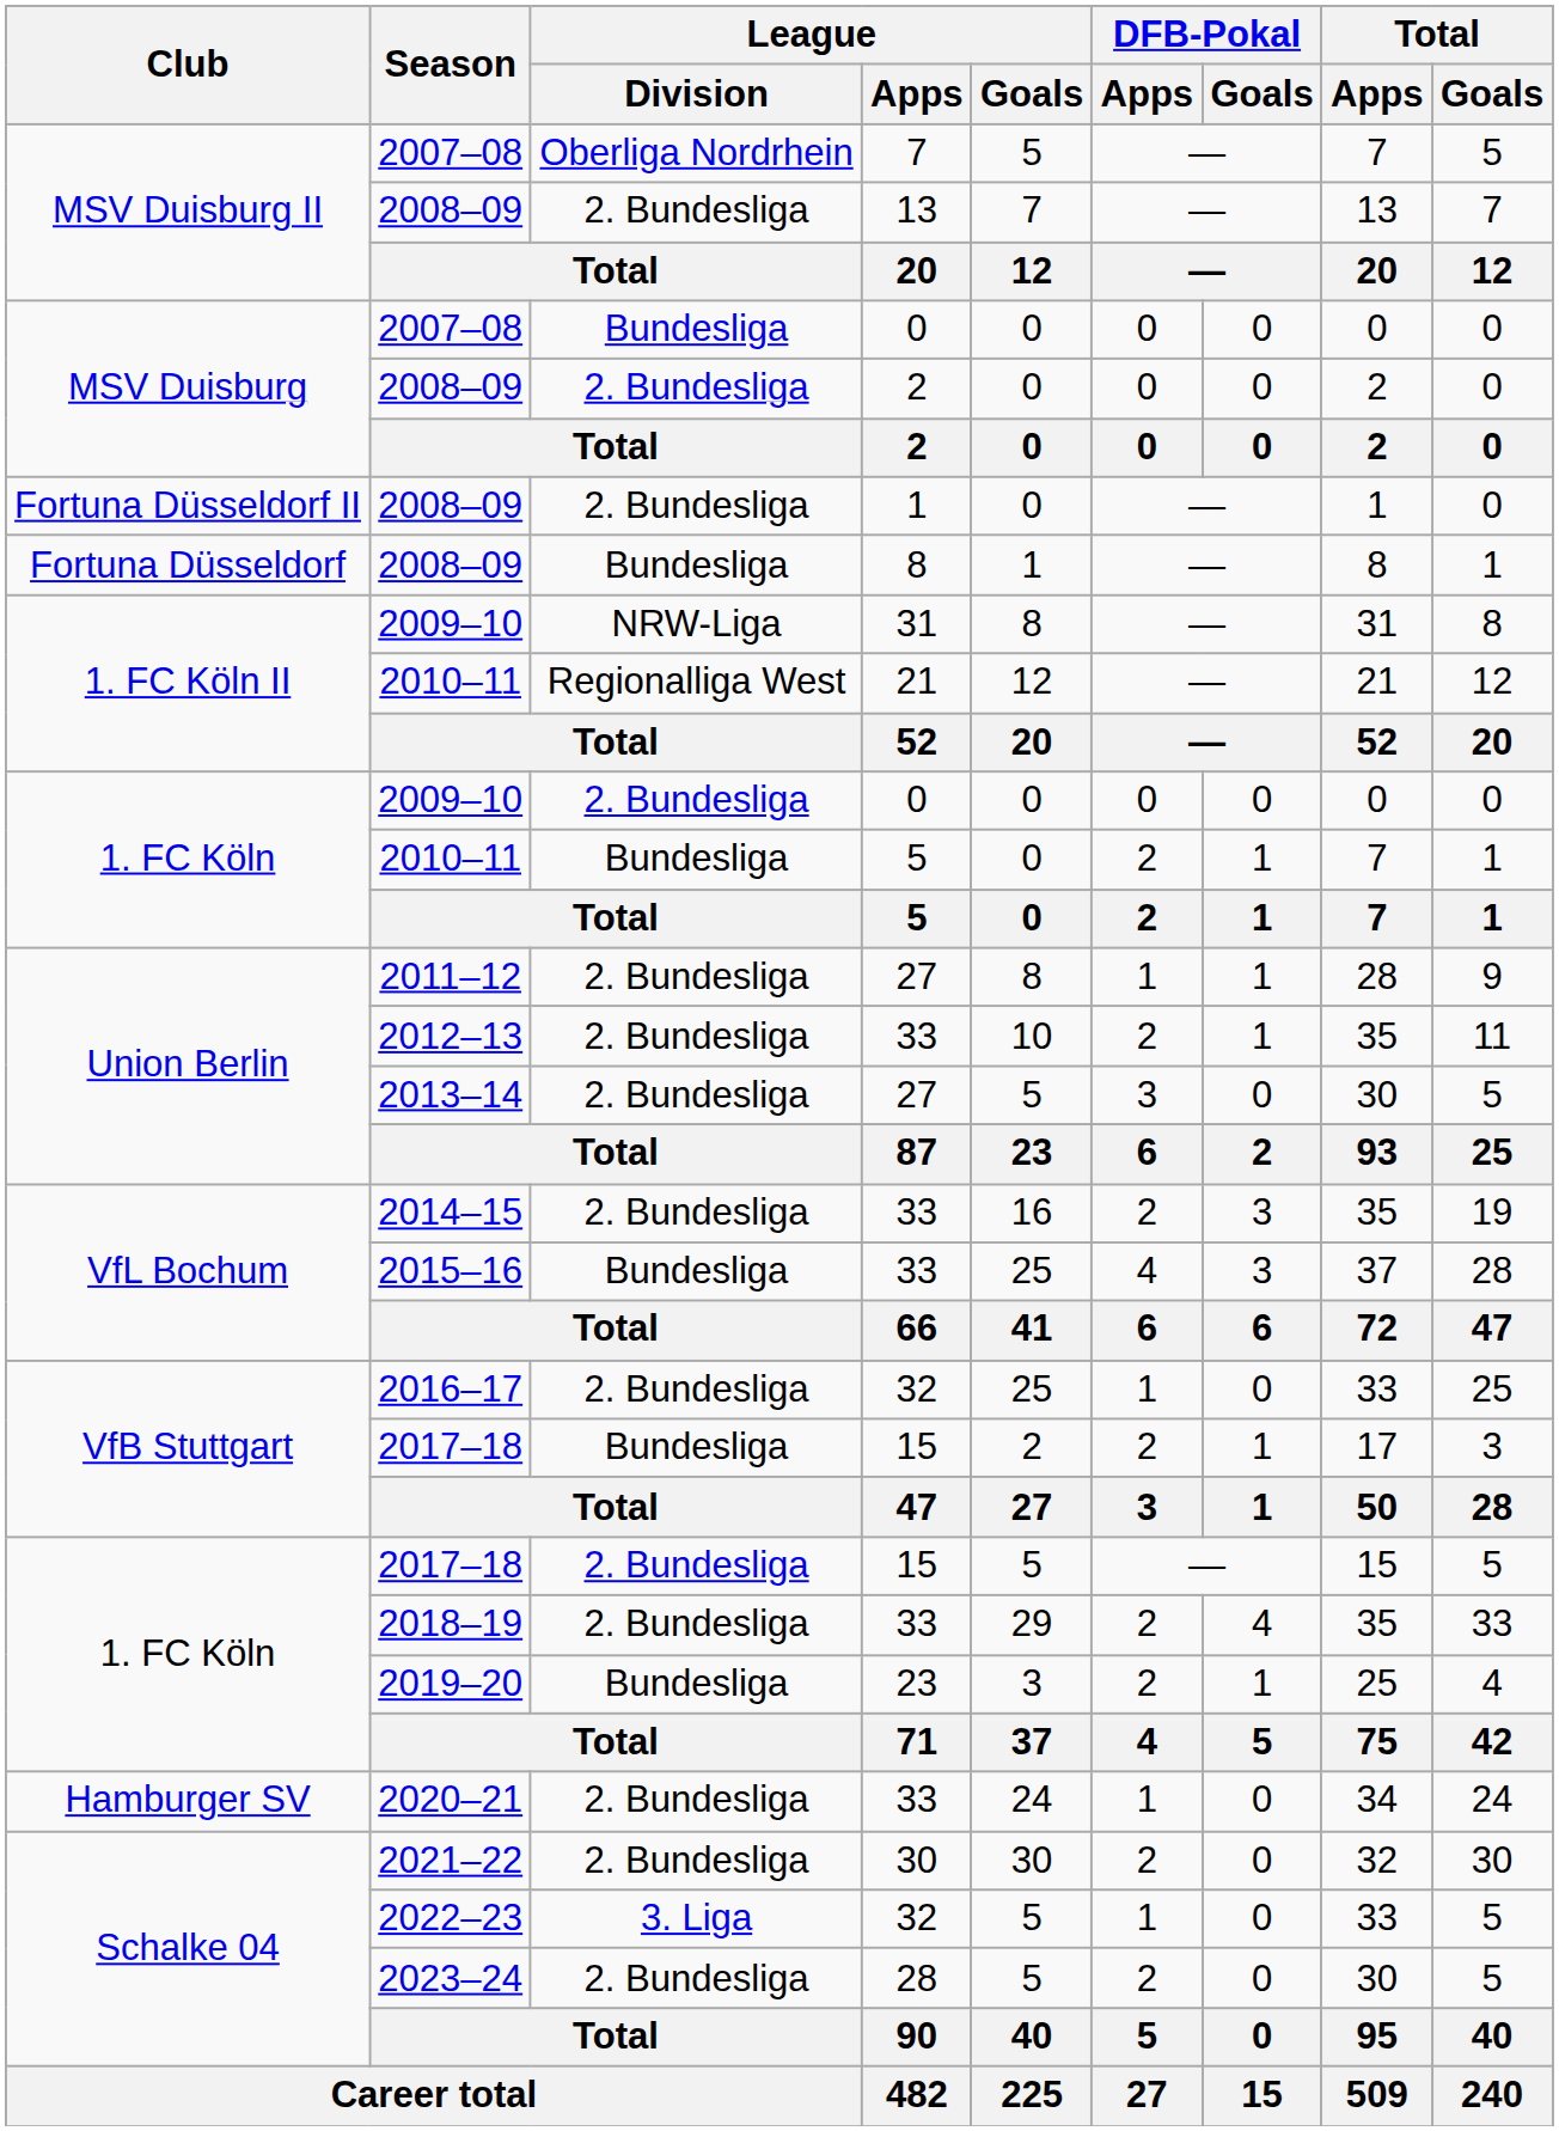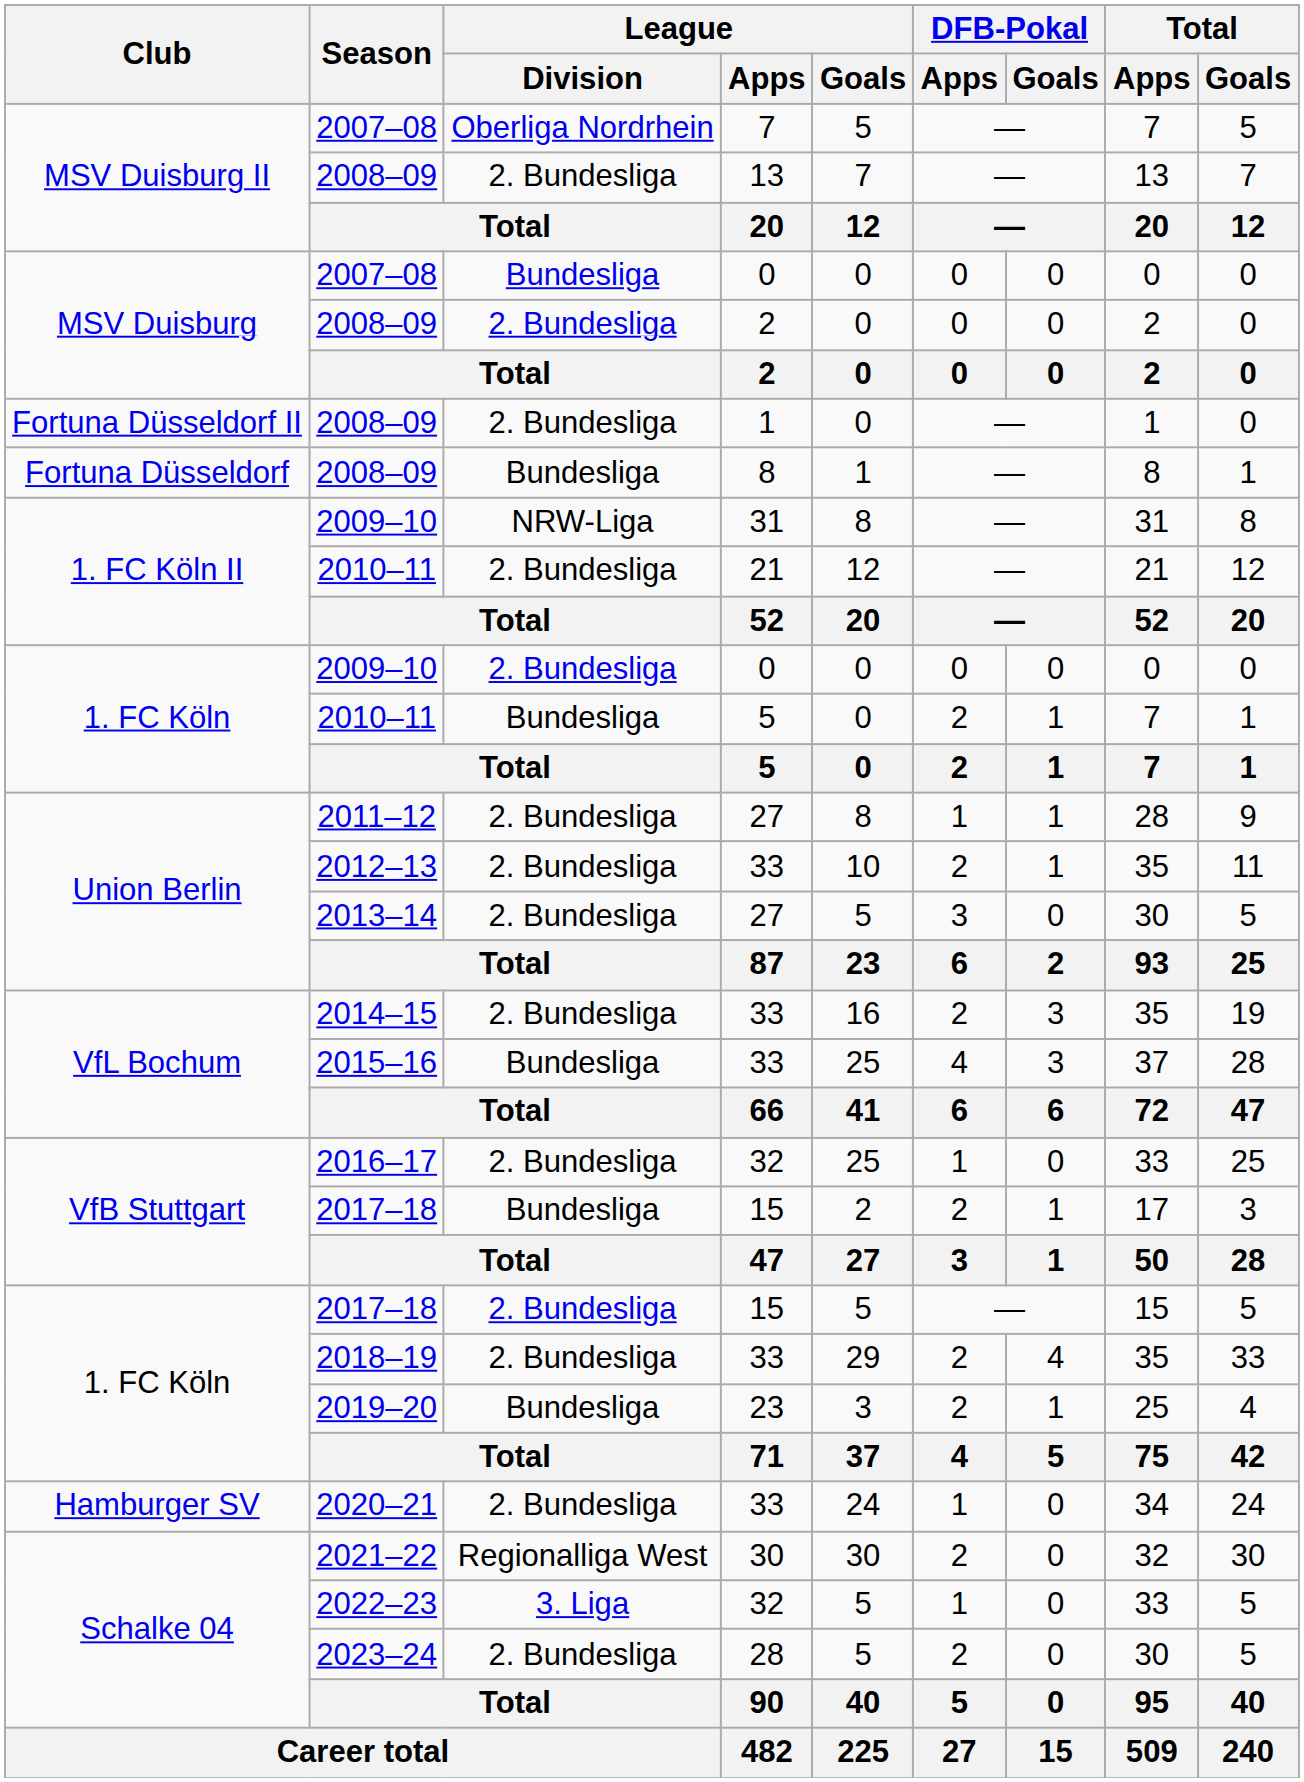1. FC Köln II / 2010–11 | League / Division: Regionalliga West -> 2. Bundesliga
2021–22 | League / Division: 2. Bundesliga -> Regionalliga West
